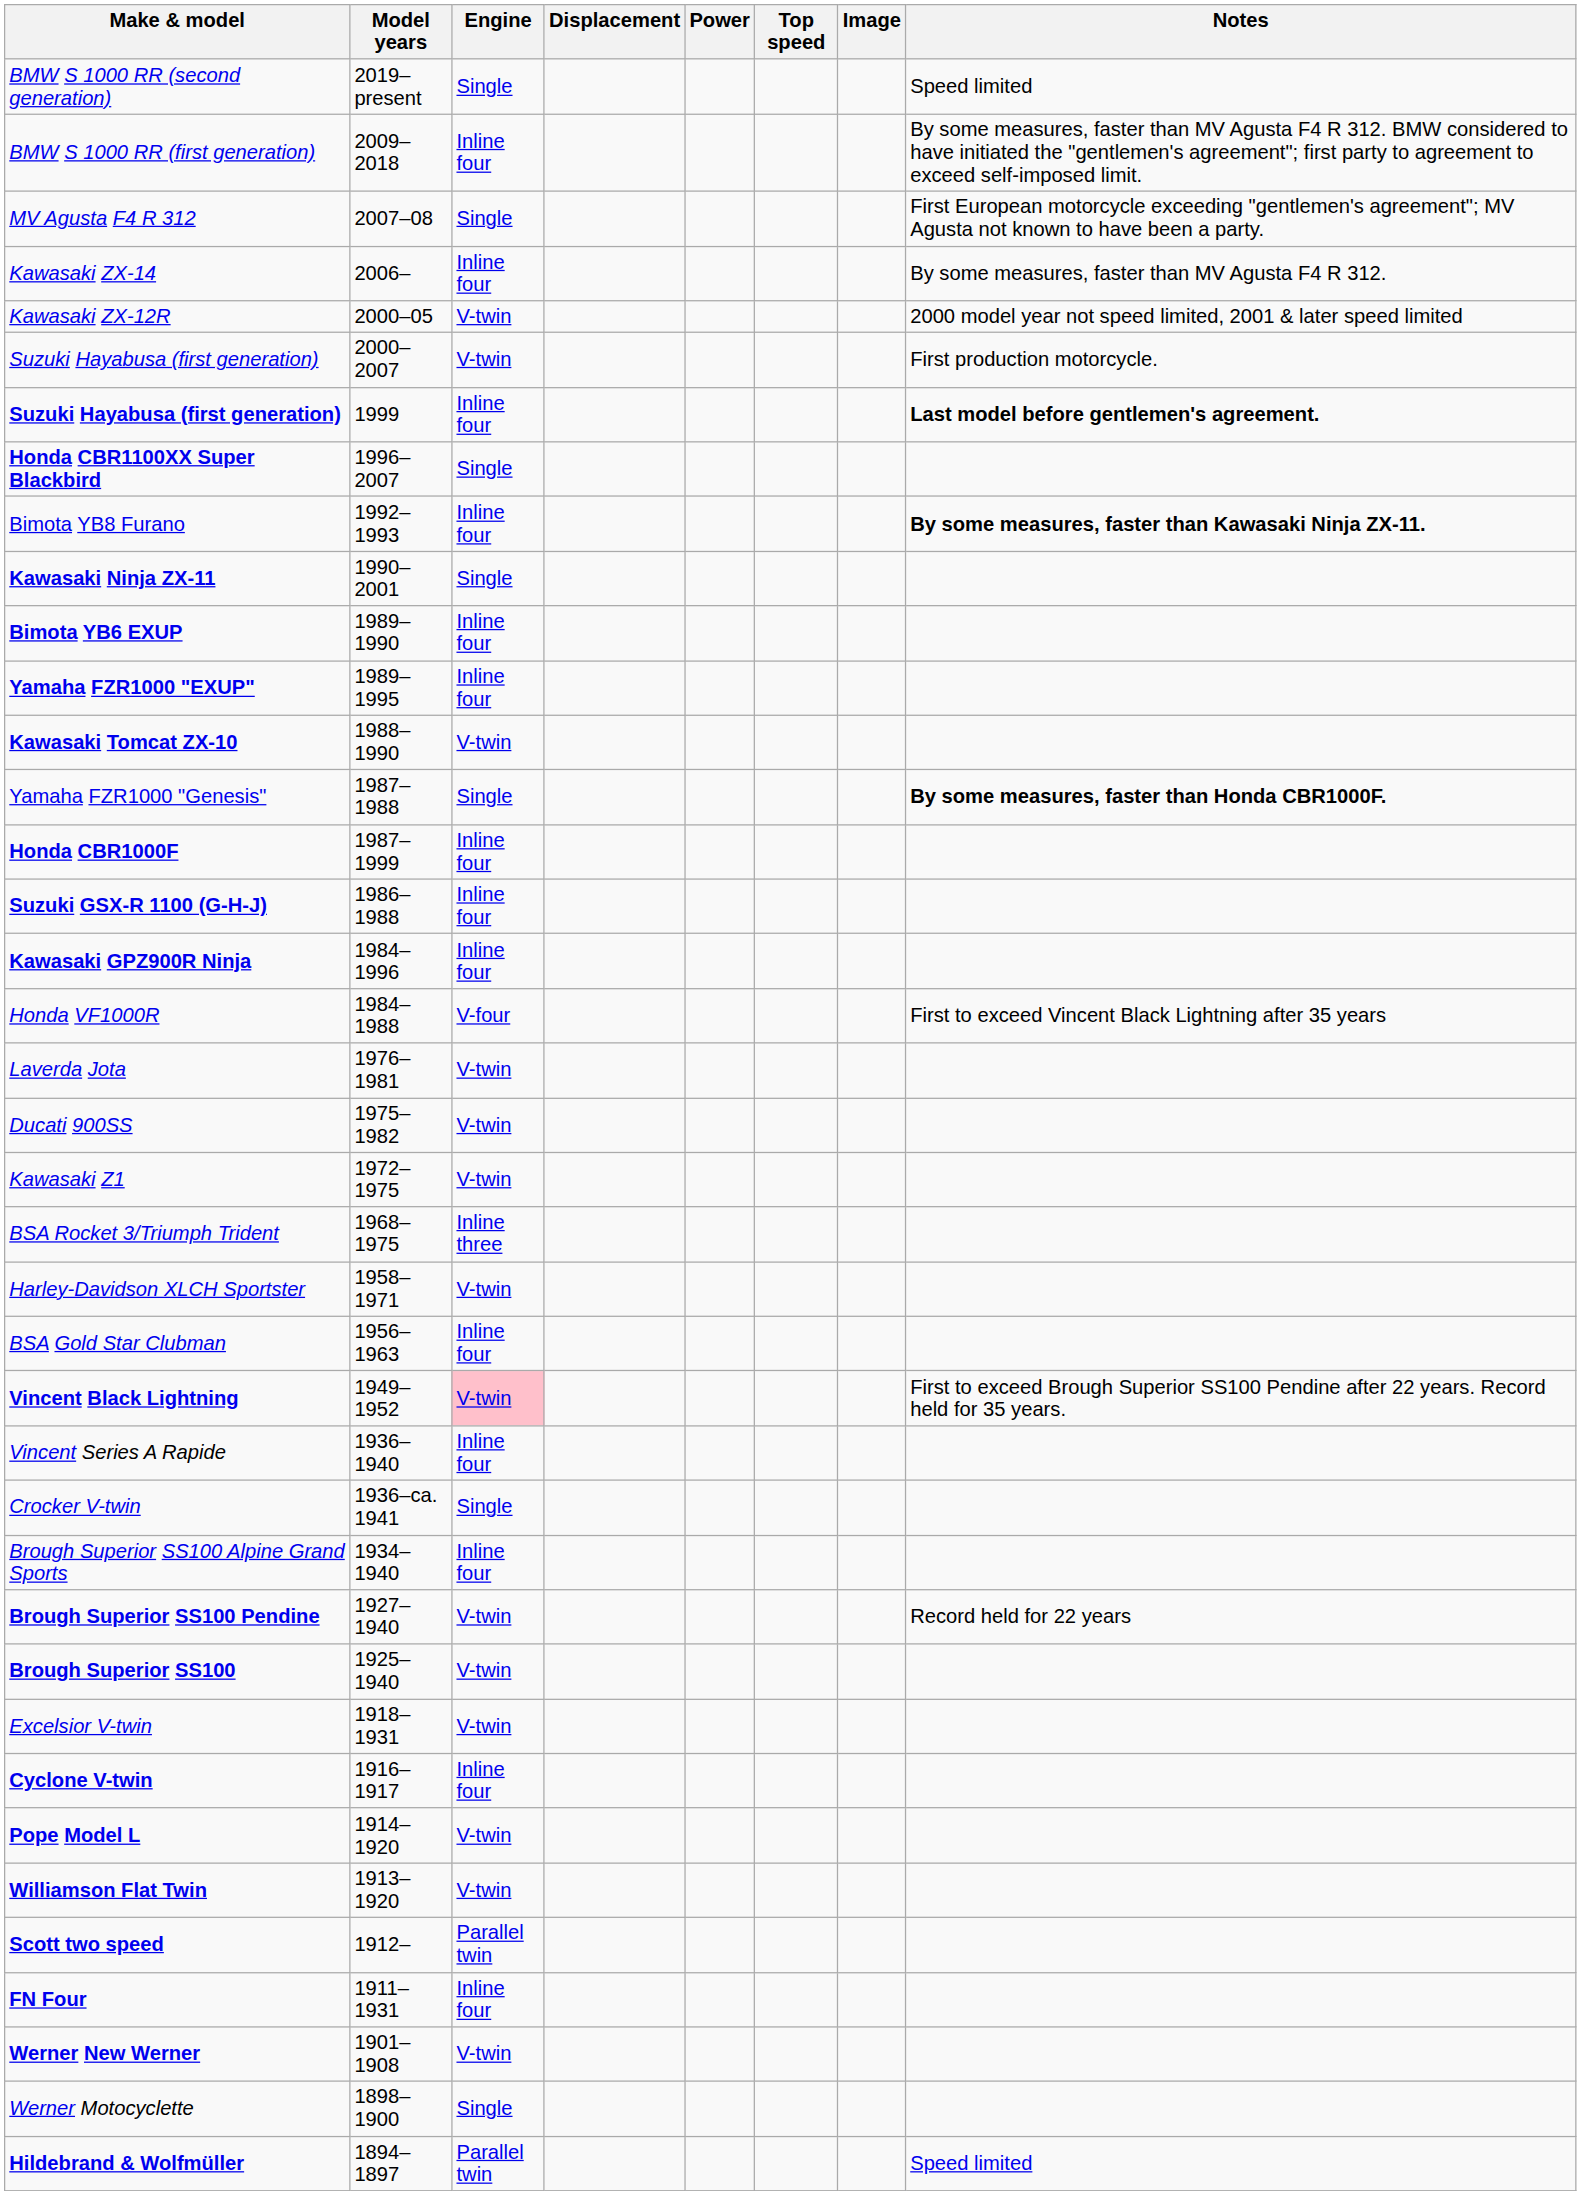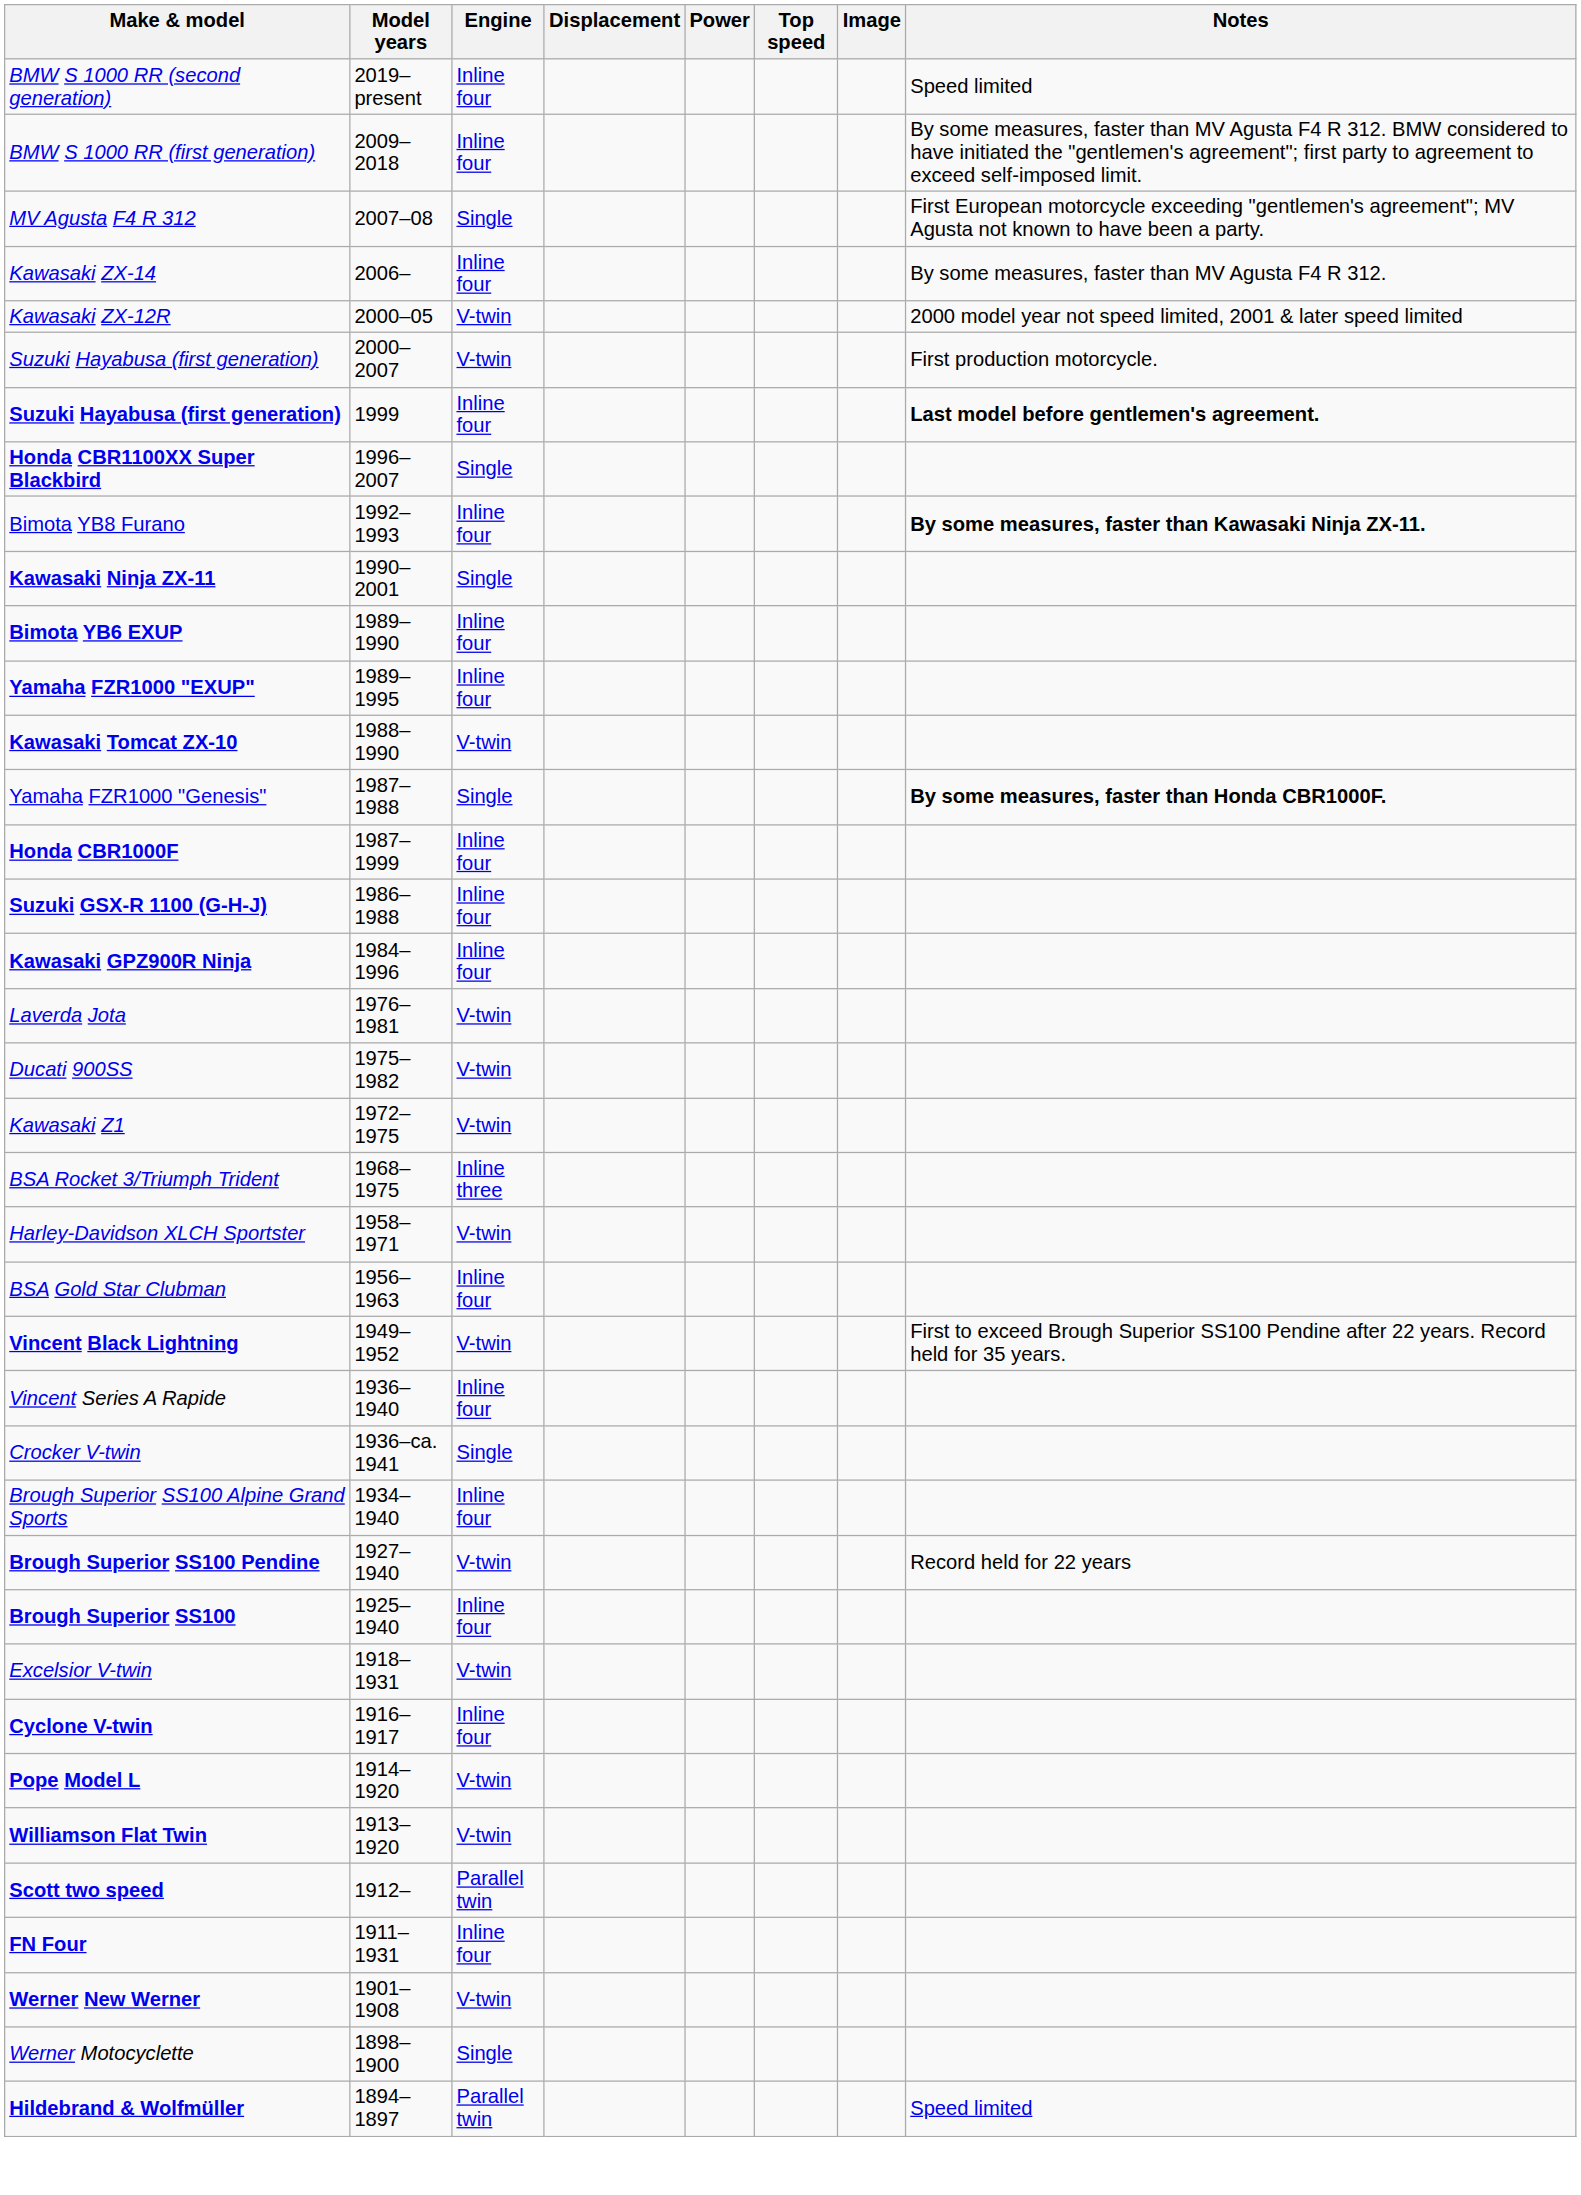BMW S 1000 RR (second generation) | Engine: Single -> Inline four
- row: Honda VF1000R | 1984–1988 | V-four | First to exceed Vincent Black Lightning after 35 years
Vincent Black Lightning | Engine: pink background -> no background
Brough Superior SS100 | Engine: V-twin -> Inline four
